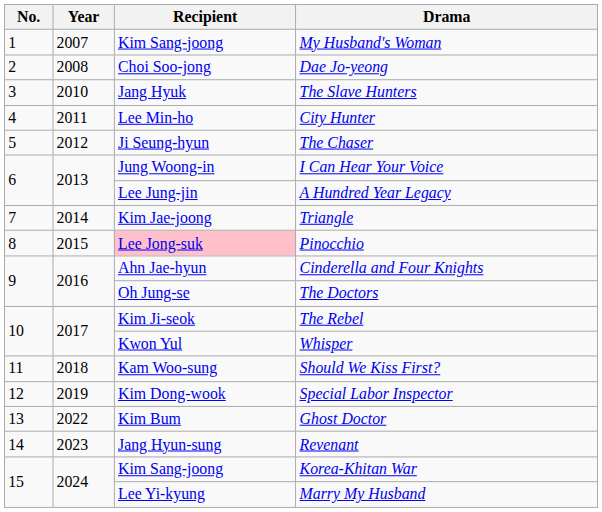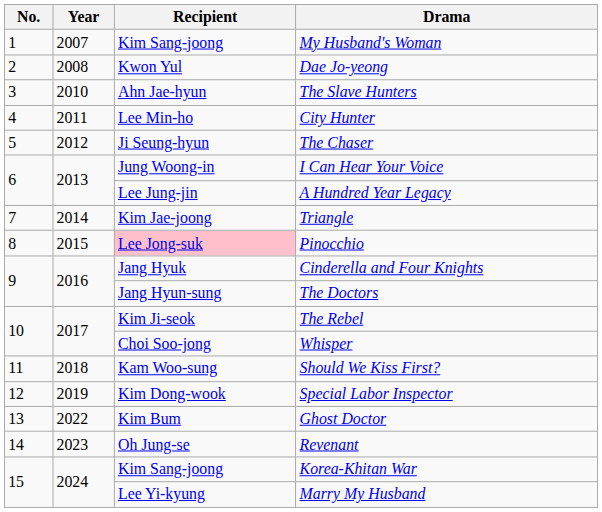Dae Jo-yeong | Recipient: Choi Soo-jong -> Kwon Yul
The Slave Hunters | Recipient: Jang Hyuk -> Ahn Jae-hyun
Cinderella and Four Knights | Recipient: Ahn Jae-hyun -> Jang Hyuk
The Doctors | Recipient: Oh Jung-se -> Jang Hyun-sung
Whisper | Recipient: Kwon Yul -> Choi Soo-jong
Revenant | Recipient: Jang Hyun-sung -> Oh Jung-se
